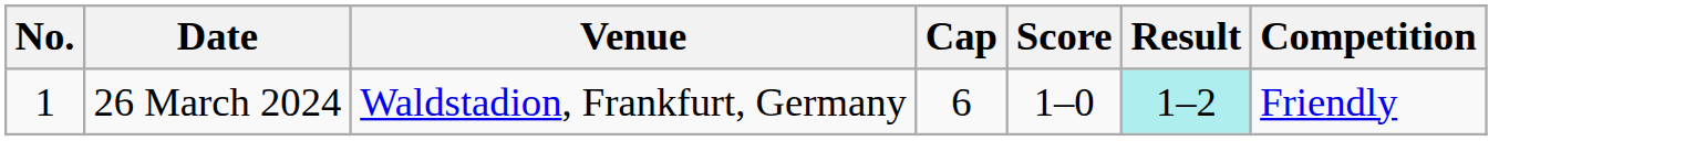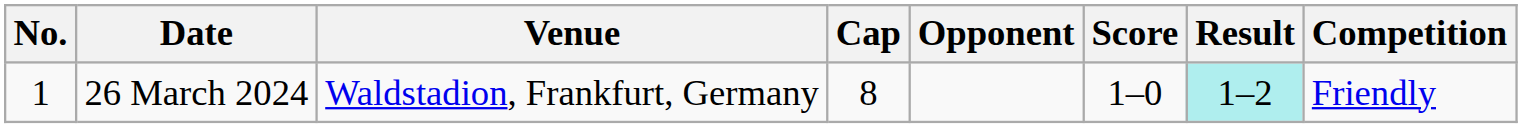+ column: Opponent
26 March 2024 | Cap: 6 -> 8
